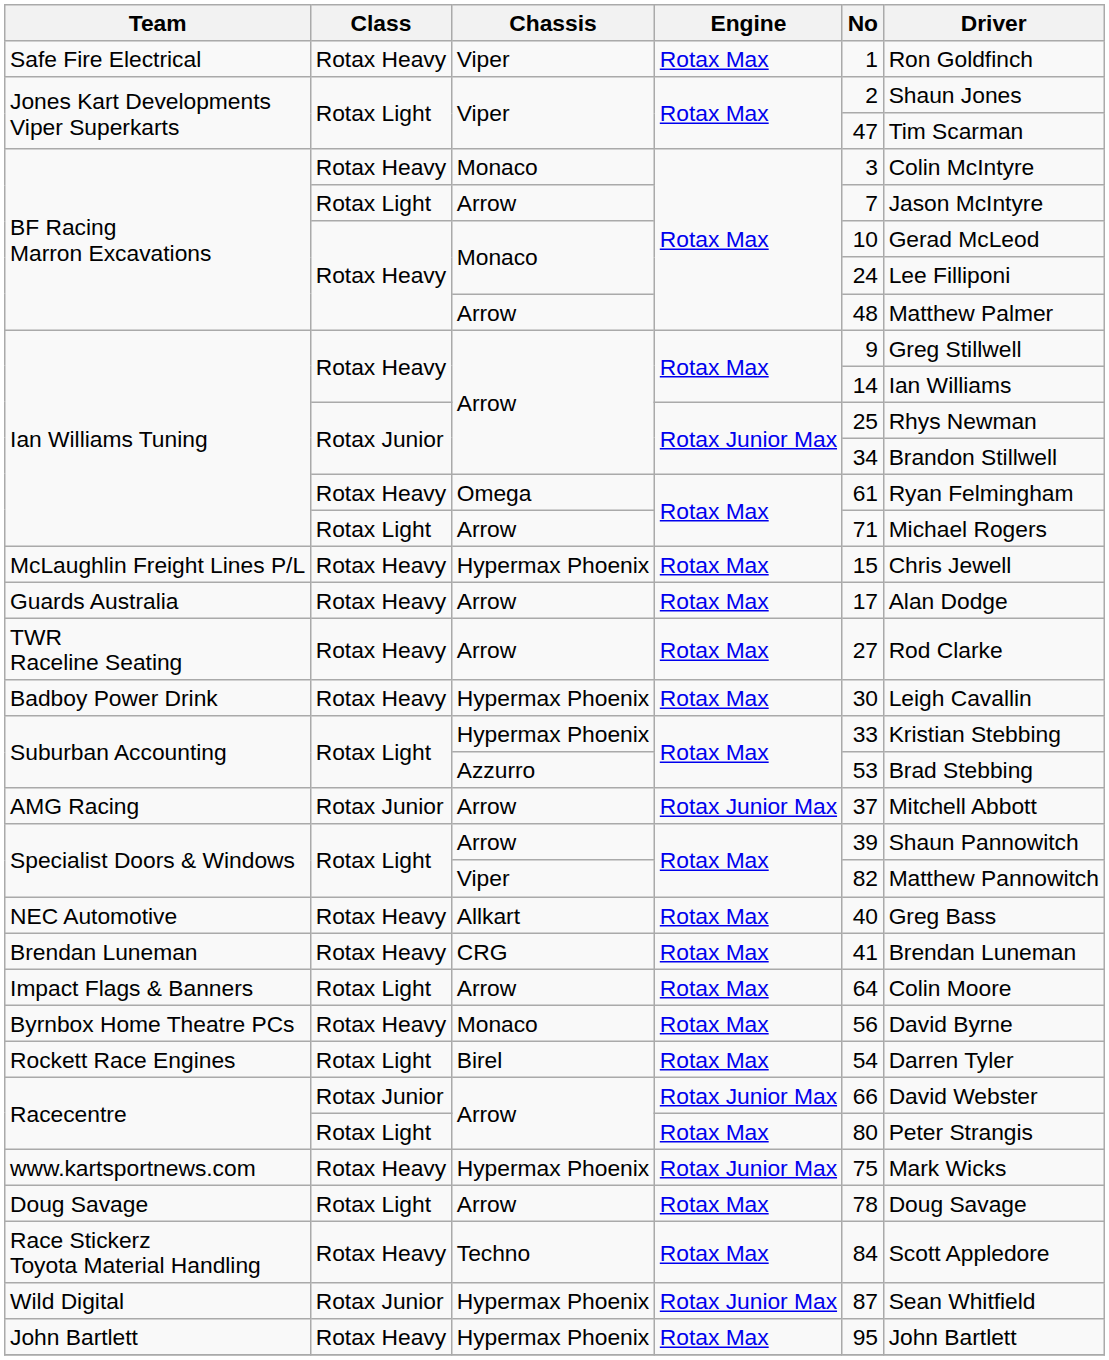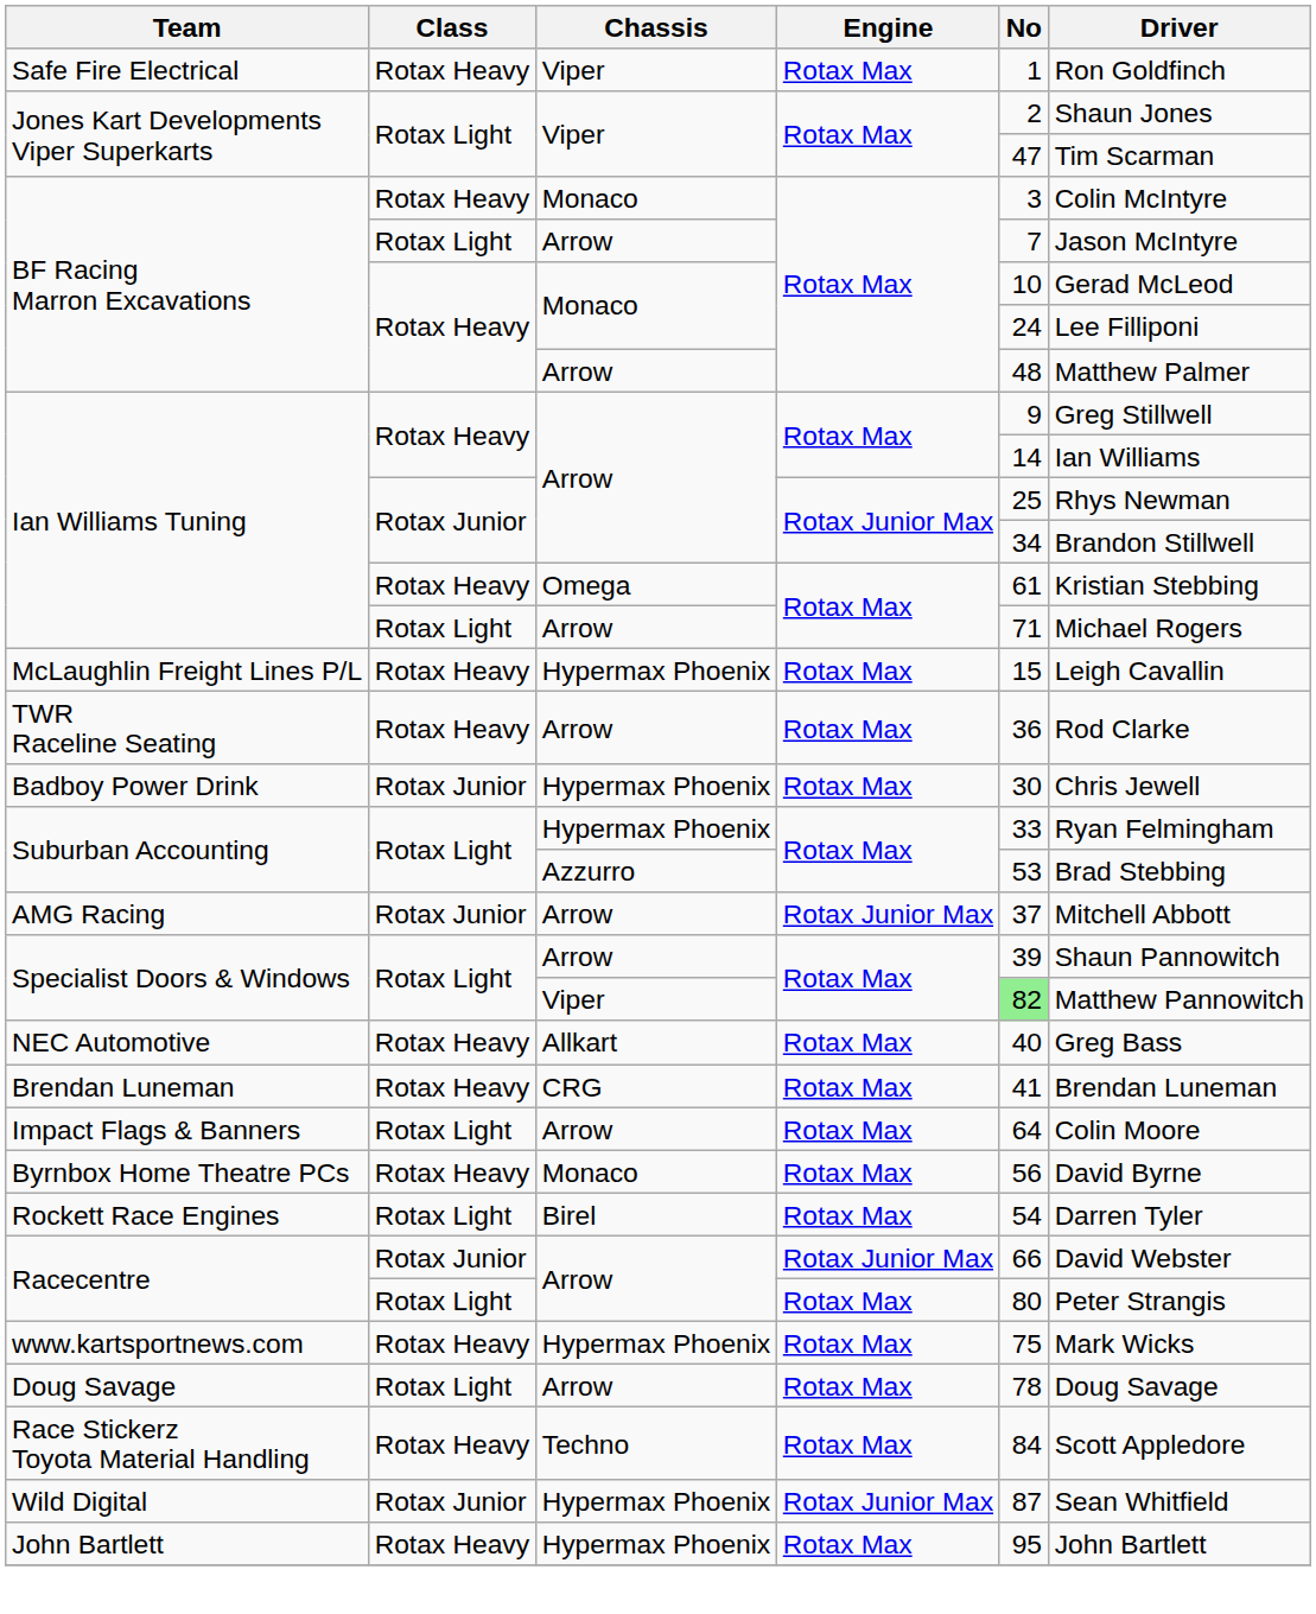Ian Williams Tuning / Omega | Driver: Ryan Felmingham -> Kristian Stebbing
McLaughlin Freight Lines P/L | Driver: Chris Jewell -> Leigh Cavallin
- row: Guards Australia | Rotax Heavy | Arrow | Rotax Max | 17 | Alan Dodge
TWR Raceline Seating | No: 27 -> 36
Badboy Power Drink | Class: Rotax Heavy -> Rotax Junior
Badboy Power Drink | Driver: Leigh Cavallin -> Chris Jewell
Suburban Accounting / Hypermax Phoenix | Driver: Kristian Stebbing -> Ryan Felmingham
Specialist Doors & Windows / Viper | No: no background -> lightgreen background
www.kartsportnews.com | Engine: Rotax Junior Max -> Rotax Max
